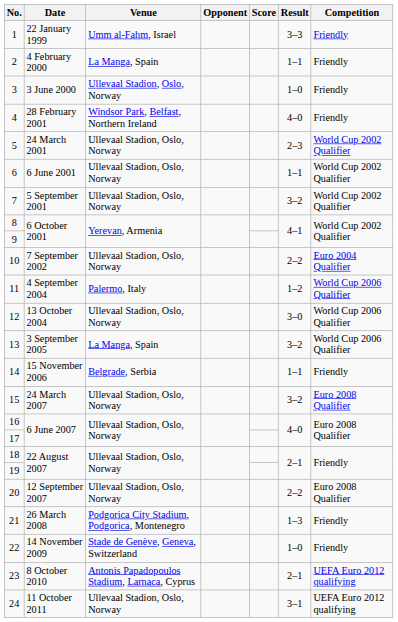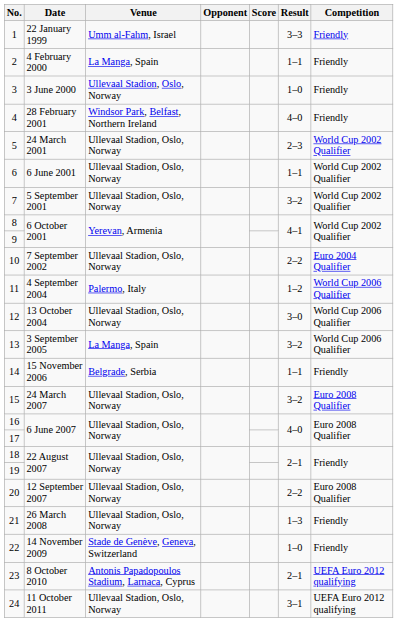21 | Venue: Podgorica City Stadium, Podgorica, Montenegro -> Ullevaal Stadion, Oslo, Norway
